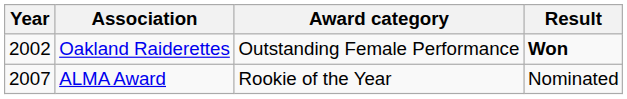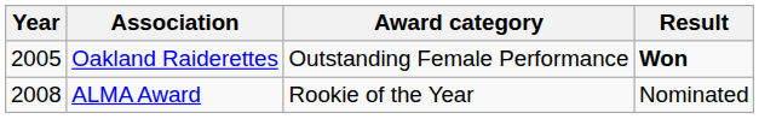Oakland Raiderettes | Year: 2002 -> 2005
ALMA Award | Year: 2007 -> 2008
